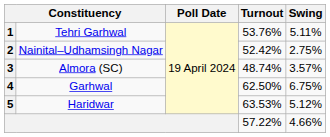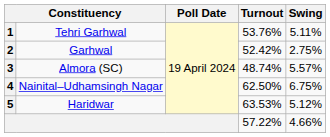2 | column 2: Nainital–Udhamsingh Nagar -> Garhwal
3 | Swing: 3.57% -> 5.57%
4 | column 2: Garhwal -> Nainital–Udhamsingh Nagar
